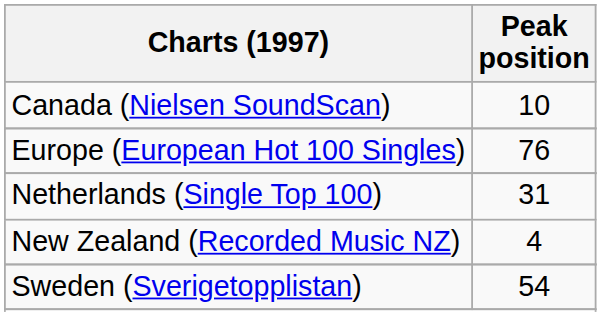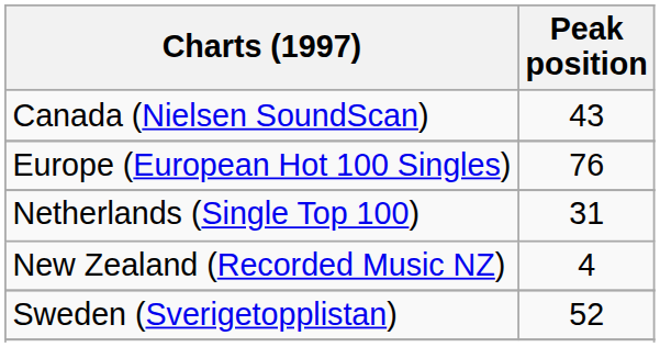Canada (Nielsen SoundScan) | Peak position: 10 -> 43
Sweden (Sverigetopplistan) | Peak position: 54 -> 52
